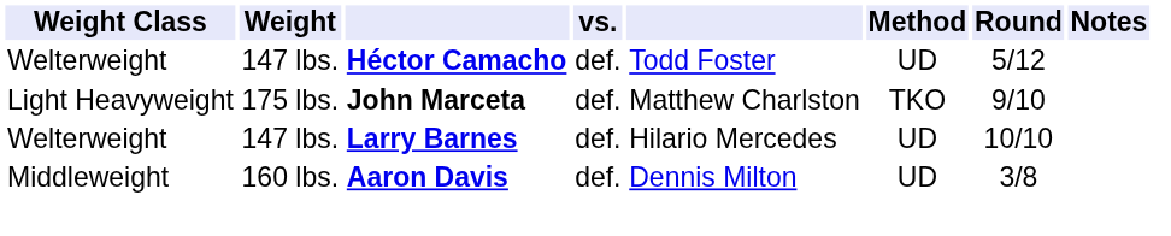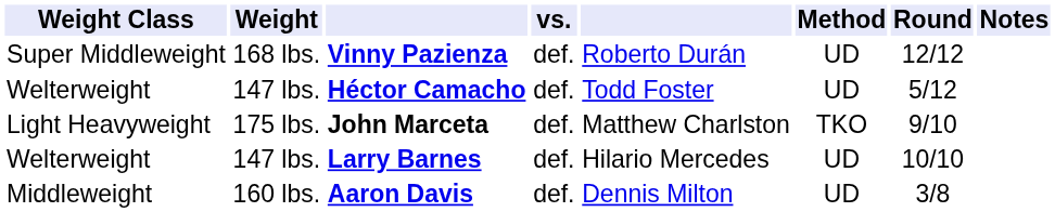+ row: Super Middleweight | 168 lbs. | Vinny Pazienza | def. | Roberto Durán | UD | 12/12
